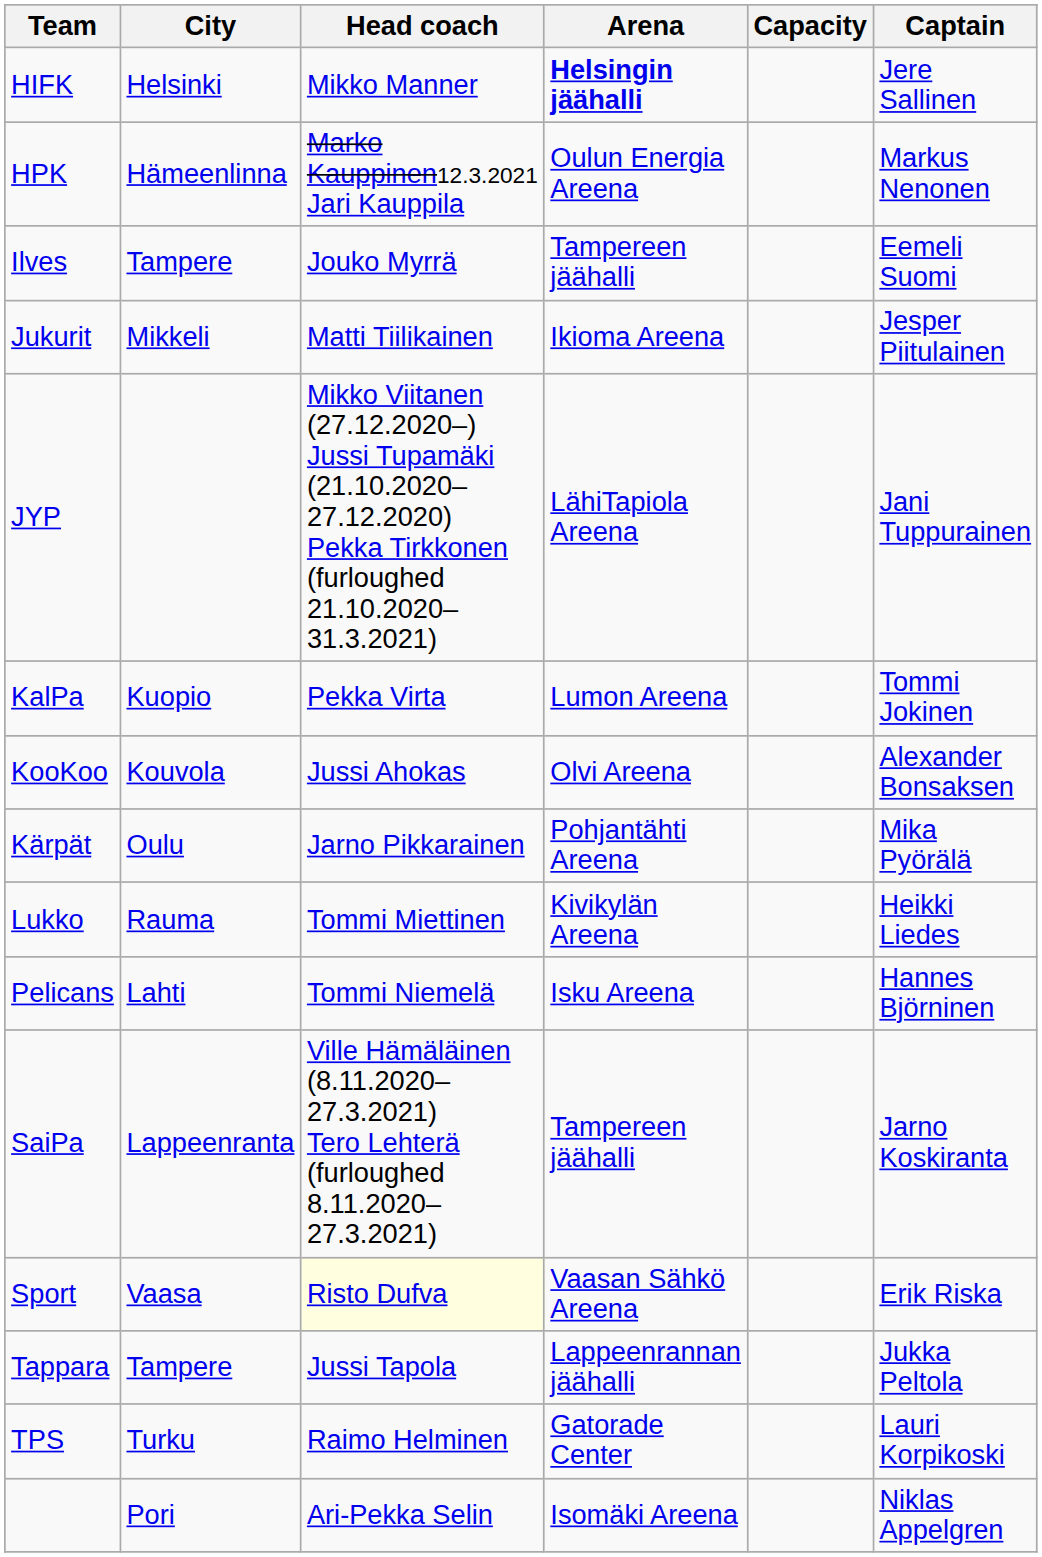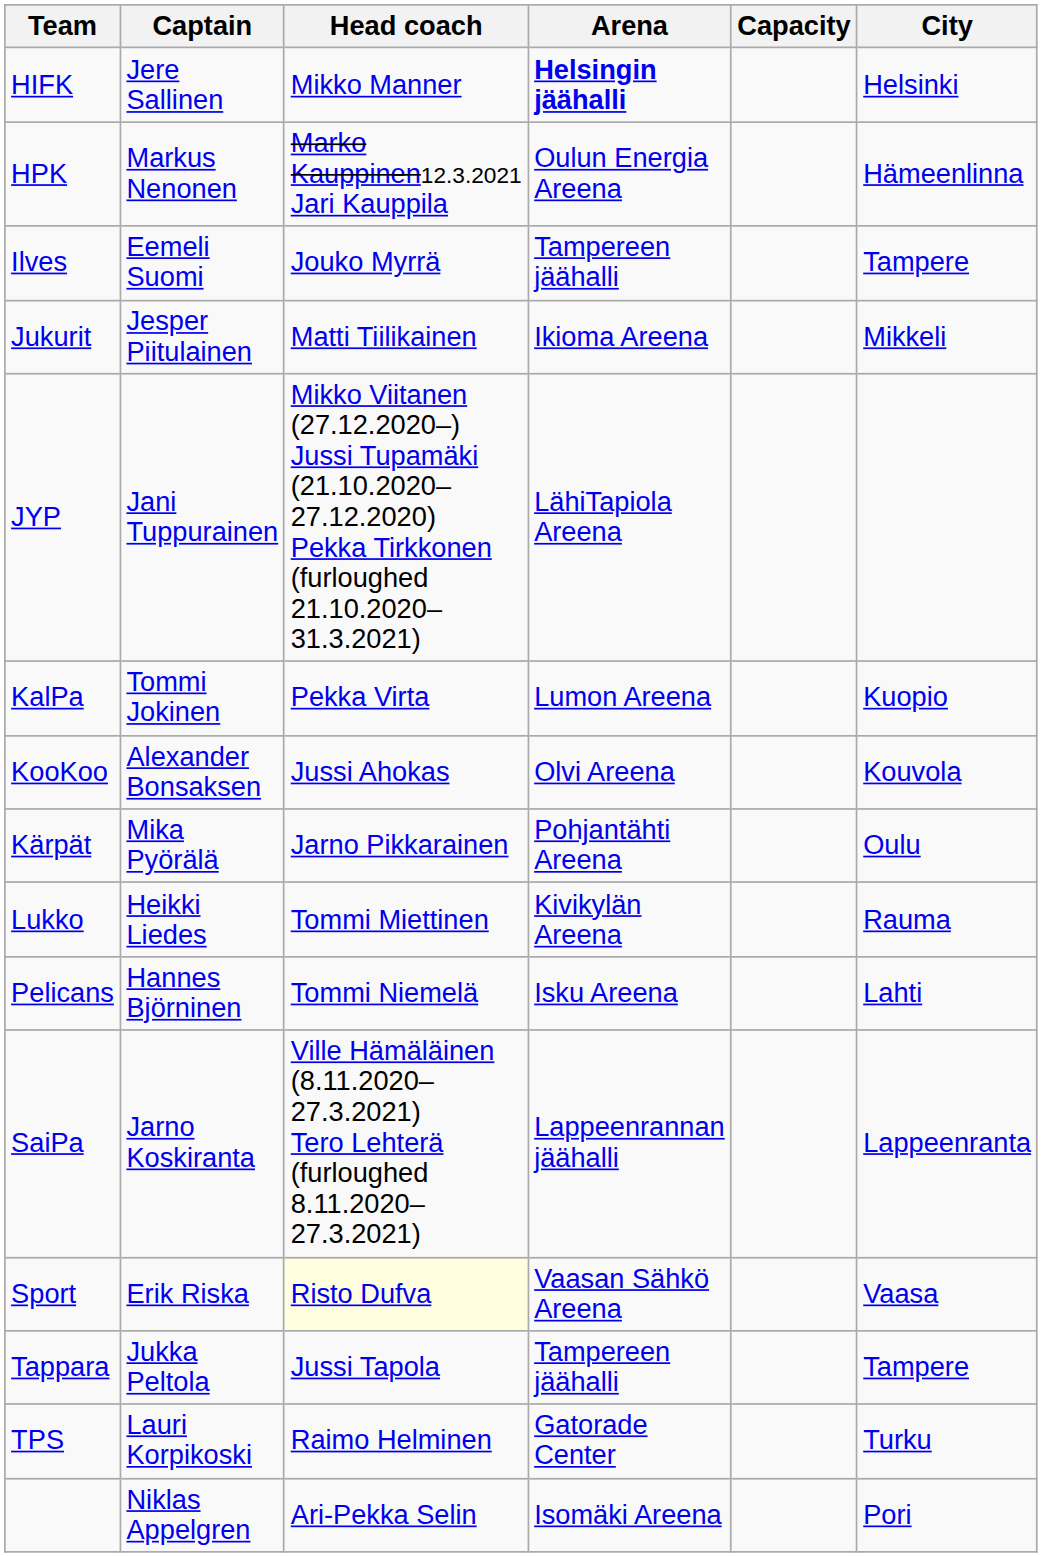columns swapped: City <-> Captain
SaiPa | Arena: Tampereen jäähalli -> Lappeenrannan jäähalli
Tappara | Arena: Lappeenrannan jäähalli -> Tampereen jäähalli
